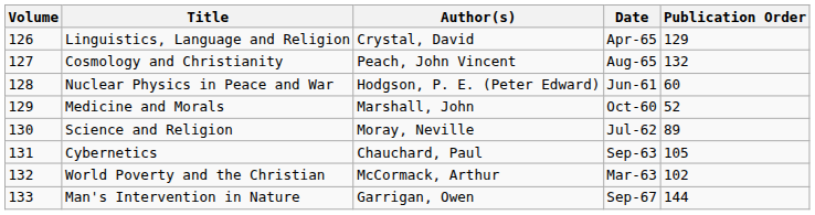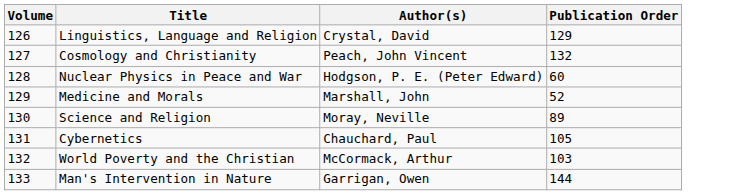- column: Date | Apr-65 | Aug-65 | Jun-61 | Oct-60 | Jul-62 | Sep-63 | Mar-63 | Sep-67
World Poverty and the Christian | Publication Order: 102 -> 103
